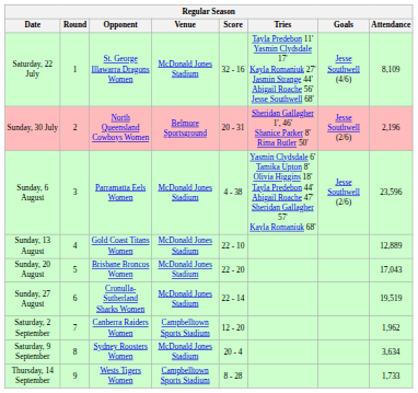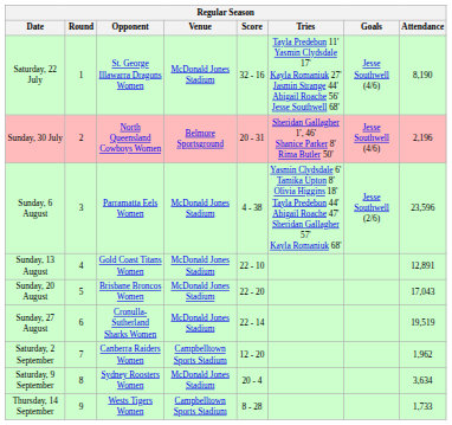Saturday, 22 July | Attendance: 8,109 -> 8,190
Sunday, 30 July | Goals: Jesse Southwell (2/6) -> Jesse Southwell (4/6)
Sunday, 13 August | Attendance: 12,889 -> 12,891
